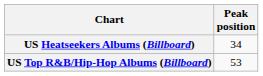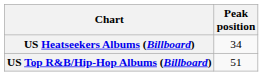US Top R&B/Hip-Hop Albums (Billboard) | Peak position: 53 -> 51
